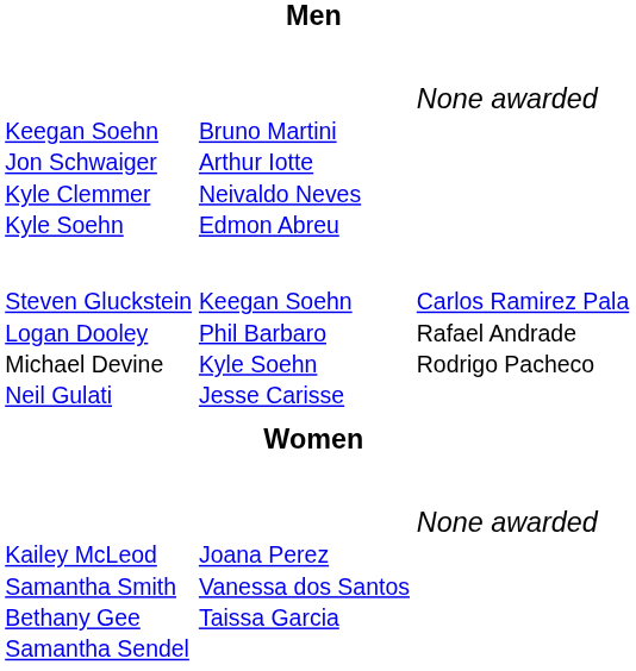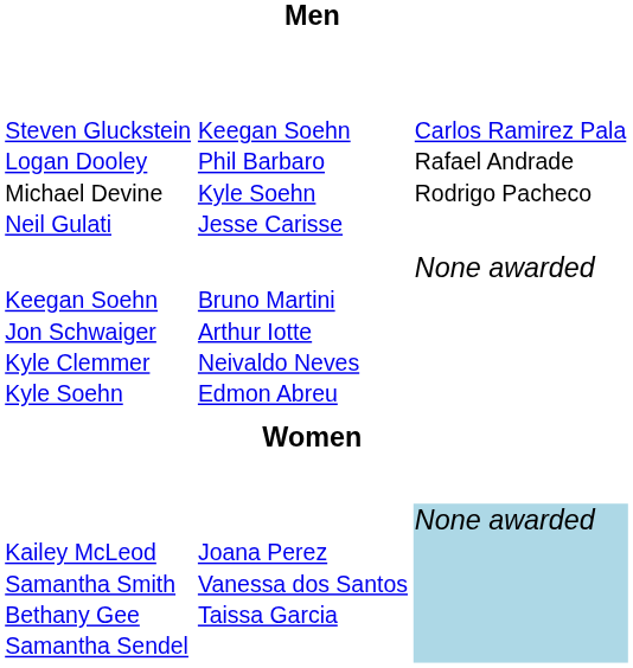rows swapped: Steven Gluckstein Logan Dooley Michael Devine Neil Gulati <-> Keegan Soehn Jon Schwaiger Kyle Clemmer Kyle Soehn
Kailey McLeod Samantha Smith Bethany Gee Samantha Sendel | column 4: no background -> lightblue background
